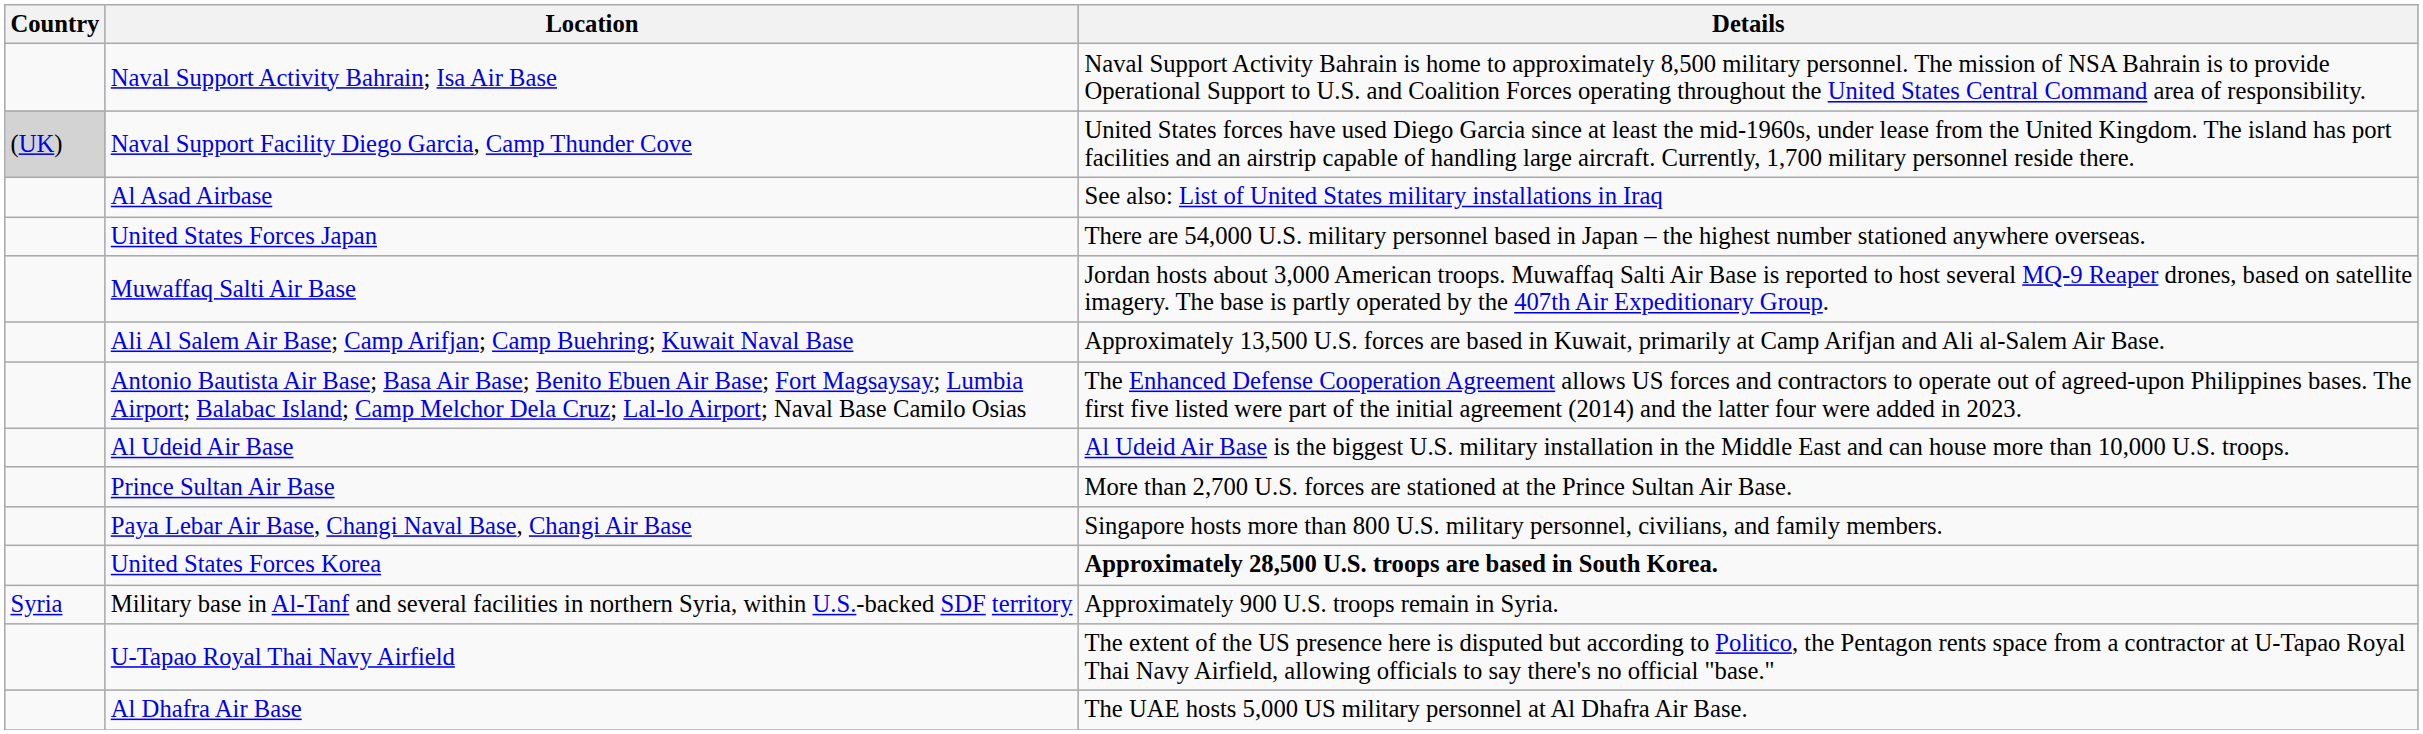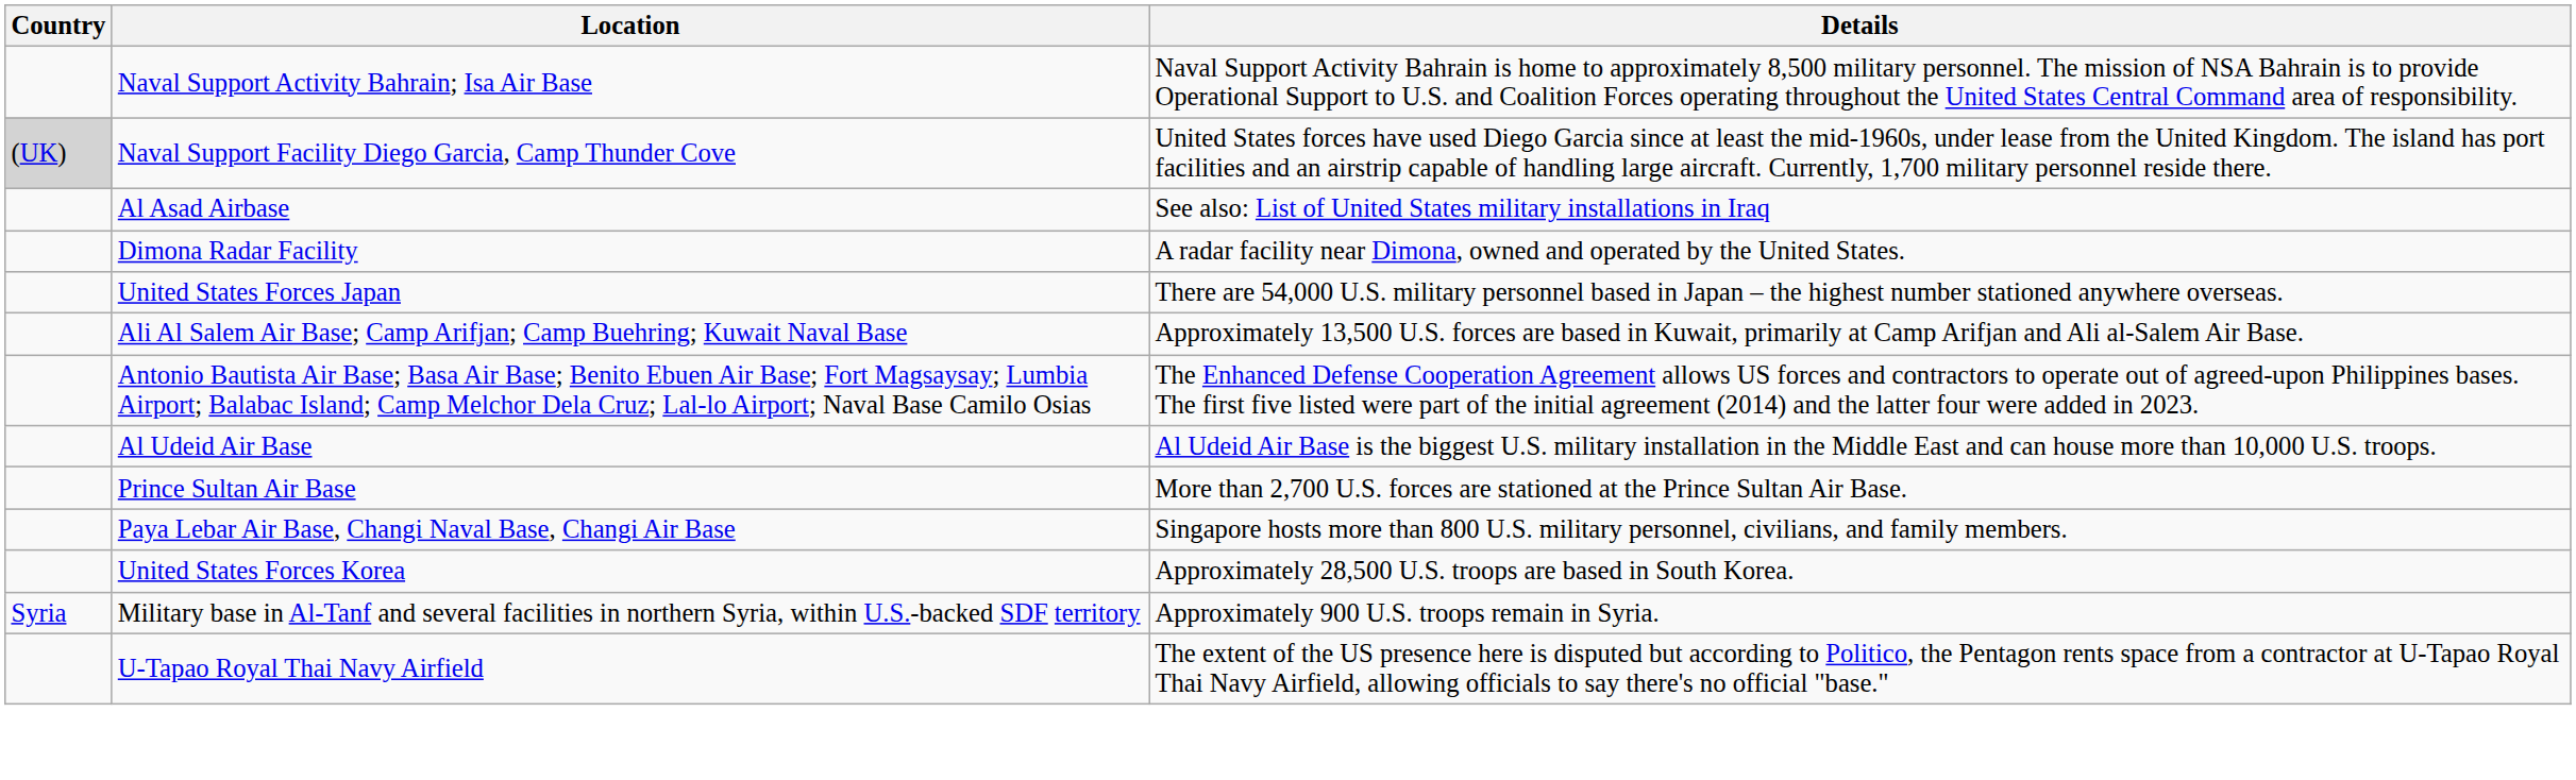+ row: Dimona Radar Facility | A radar facility near Dimona, owned and operated by the United States.
- row: Muwaffaq Salti Air Base | Jordan hosts about 3,000 American troops. Muwaffaq Salti Air Base is reported to host several MQ-9 Reaper drones, based on satellite imagery. The base is partly operated by the 407th Air Expeditionary Group.
United States Forces Korea | Details: bold -> normal
- row: Al Dhafra Air Base | The UAE hosts 5,000 US military personnel at Al Dhafra Air Base.
